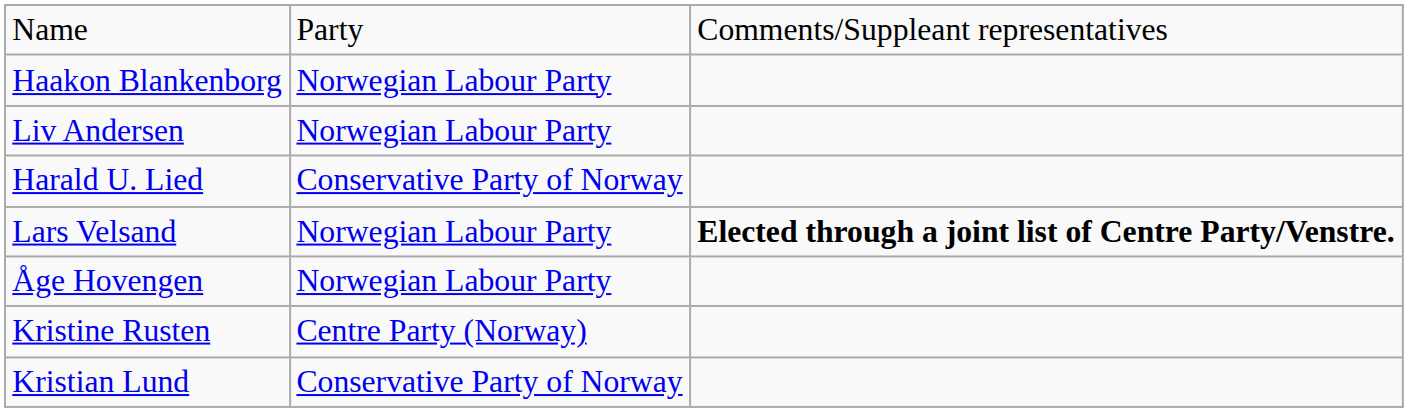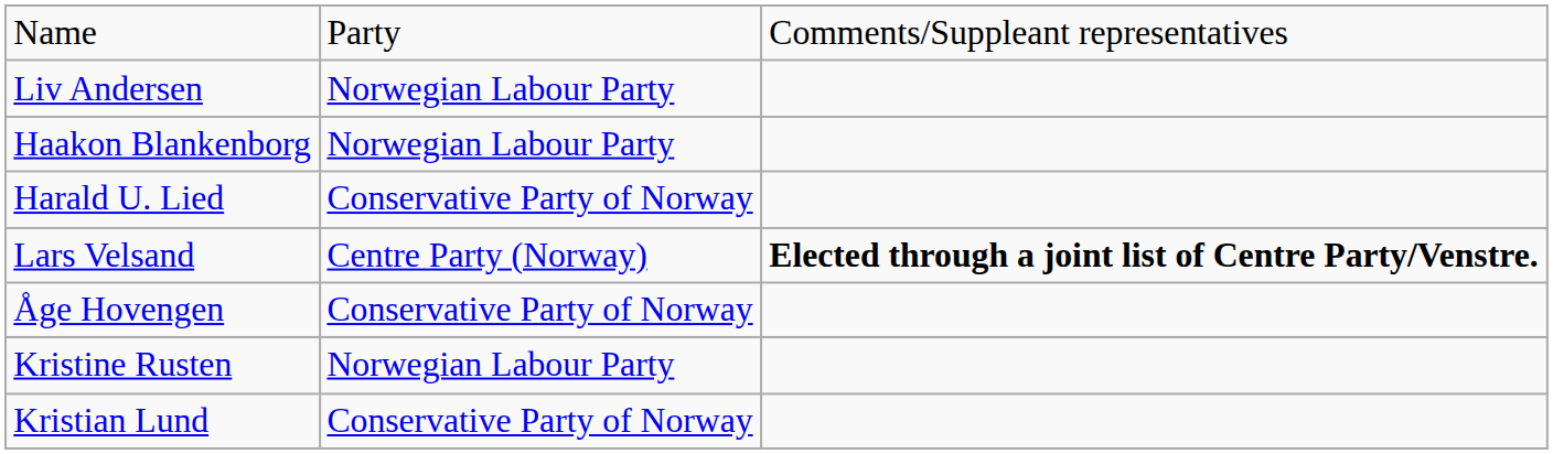rows swapped: Liv Andersen <-> Haakon Blankenborg
Lars Velsand | column 2: Norwegian Labour Party -> Centre Party (Norway)
Åge Hovengen | column 2: Norwegian Labour Party -> Conservative Party of Norway
Kristine Rusten | column 2: Centre Party (Norway) -> Norwegian Labour Party
